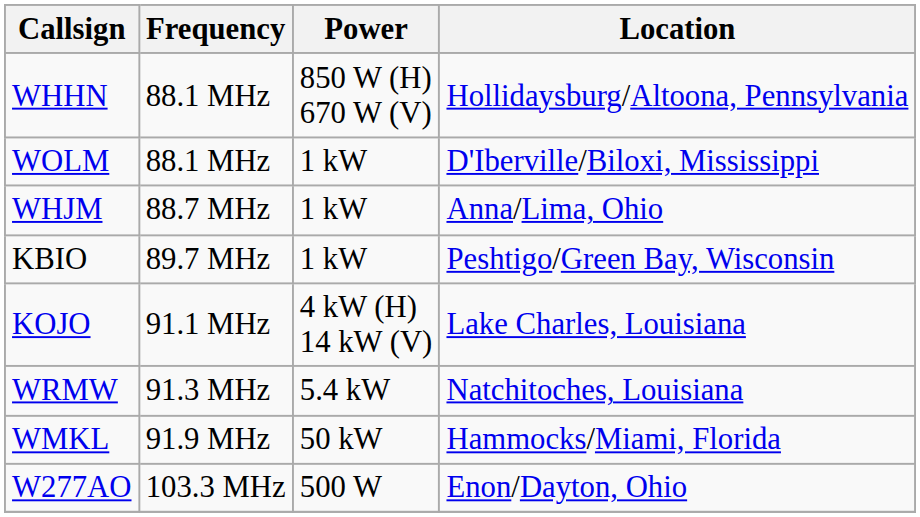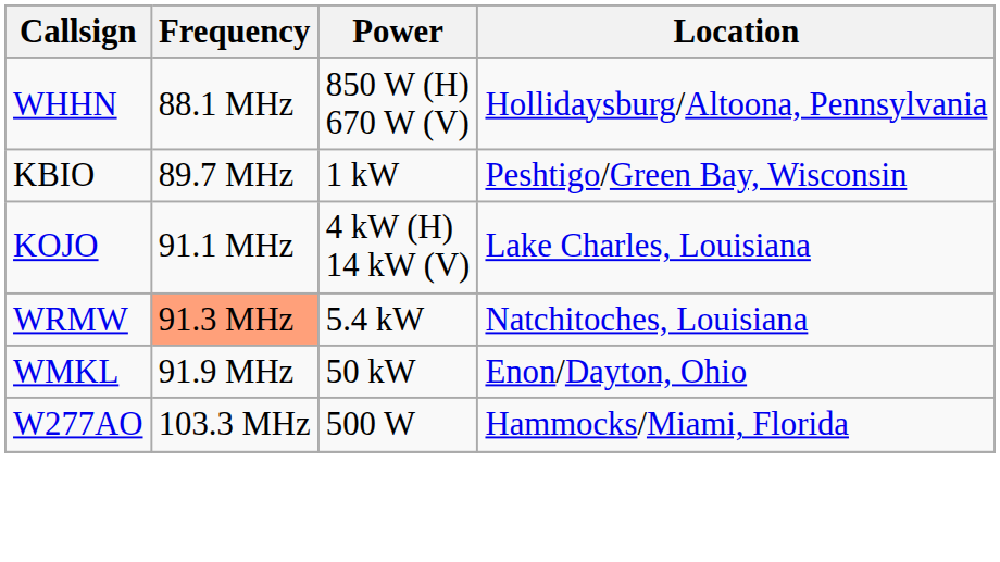- row: WOLM | 88.1 MHz | 1 kW | D'Iberville/Biloxi, Mississippi
- row: WHJM | 88.7 MHz | 1 kW | Anna/Lima, Ohio
WRMW | Frequency: no background -> lightsalmon background
WMKL | Location: Hammocks/Miami, Florida -> Enon/Dayton, Ohio
W277AO | Location: Enon/Dayton, Ohio -> Hammocks/Miami, Florida
